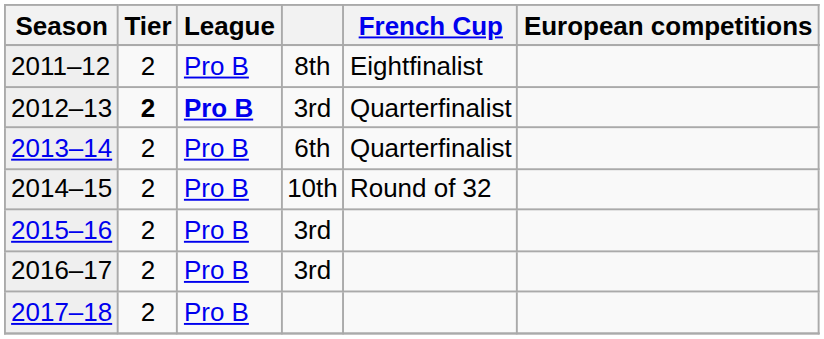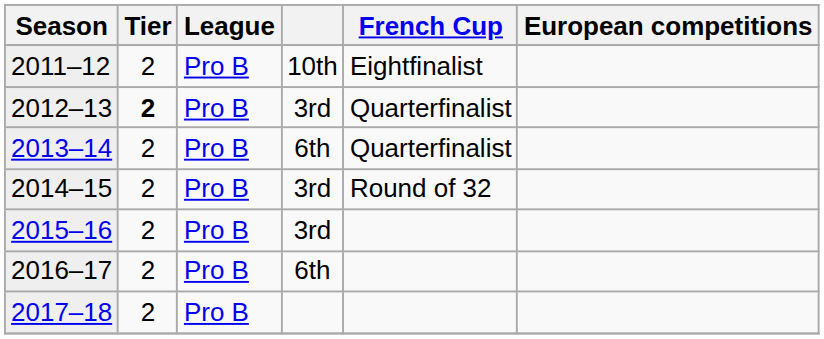2011–12 | column 4: 8th -> 10th
2012–13 | League: bold -> normal
2014–15 | column 4: 10th -> 3rd
2016–17 | column 4: 3rd -> 6th
